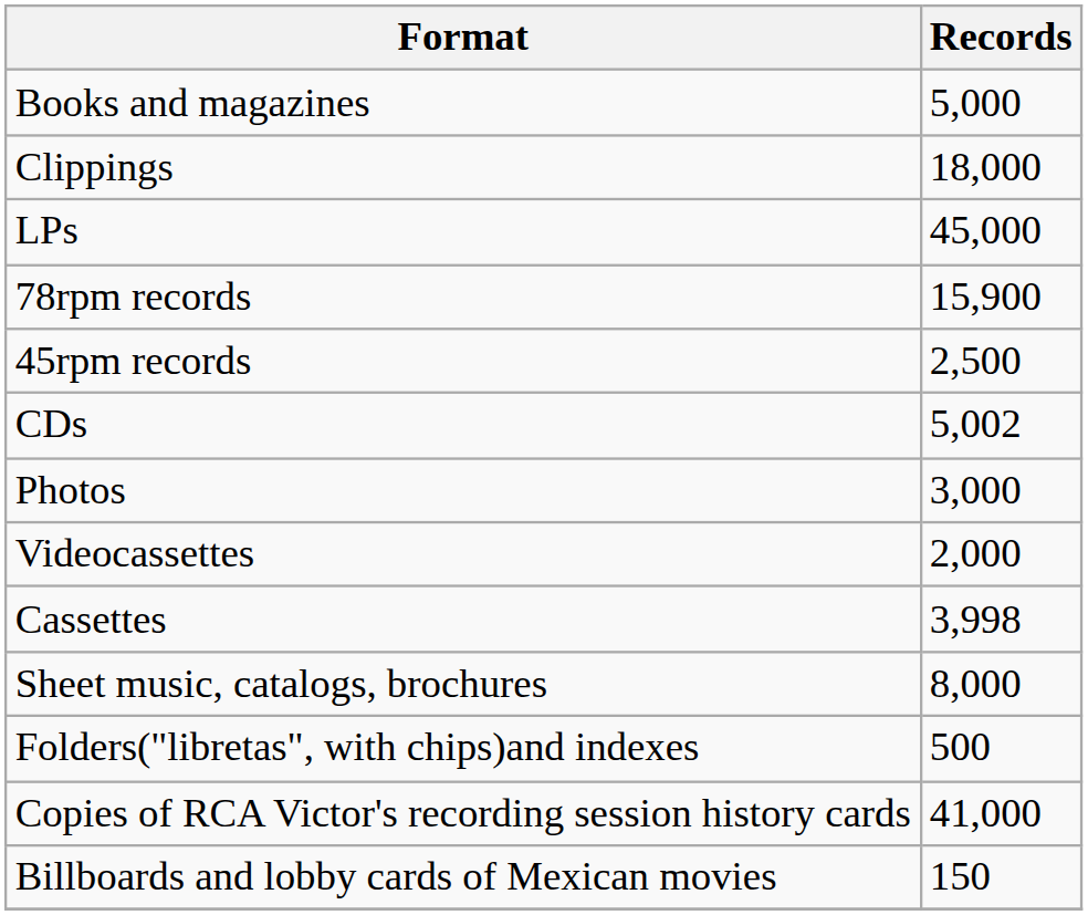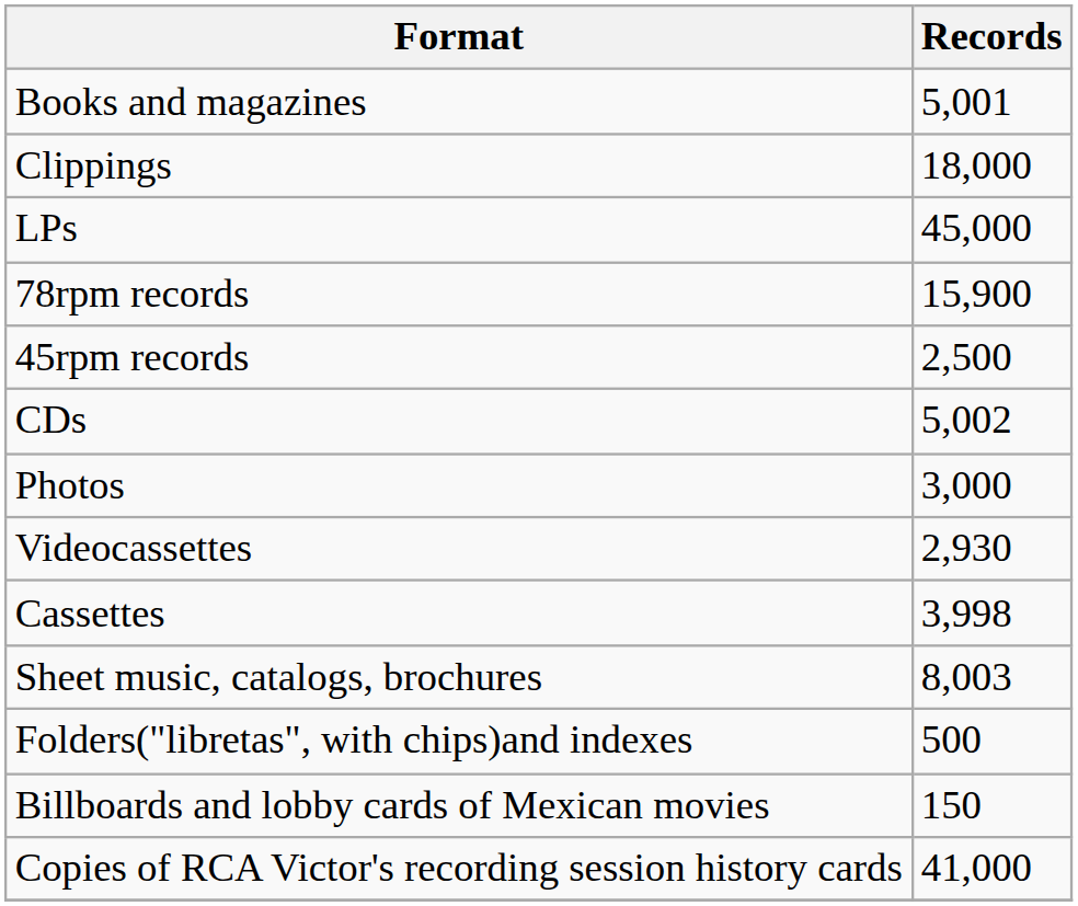Books and magazines | Records: 5,000 -> 5,001
Videocassettes | Records: 2,000 -> 2,930
Sheet music, catalogs, brochures | Records: 8,000 -> 8,003
rows swapped: Copies of RCA Victor's recording session history cards <-> Billboards and lobby cards of Mexican movies
